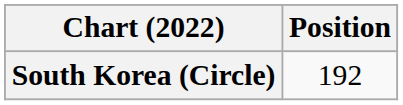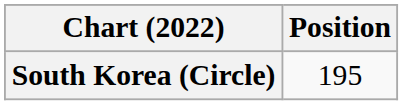South Korea (Circle) | Position: 192 -> 195
